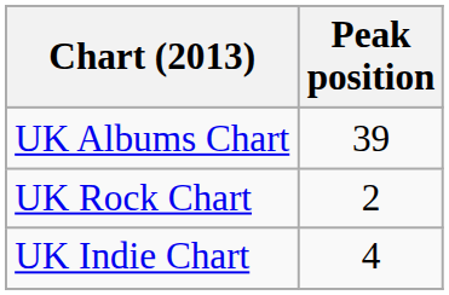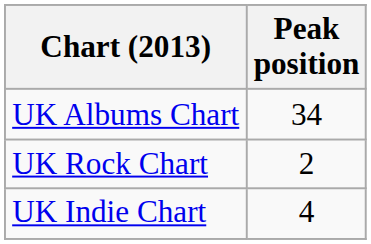UK Albums Chart | Peak position: 39 -> 34
